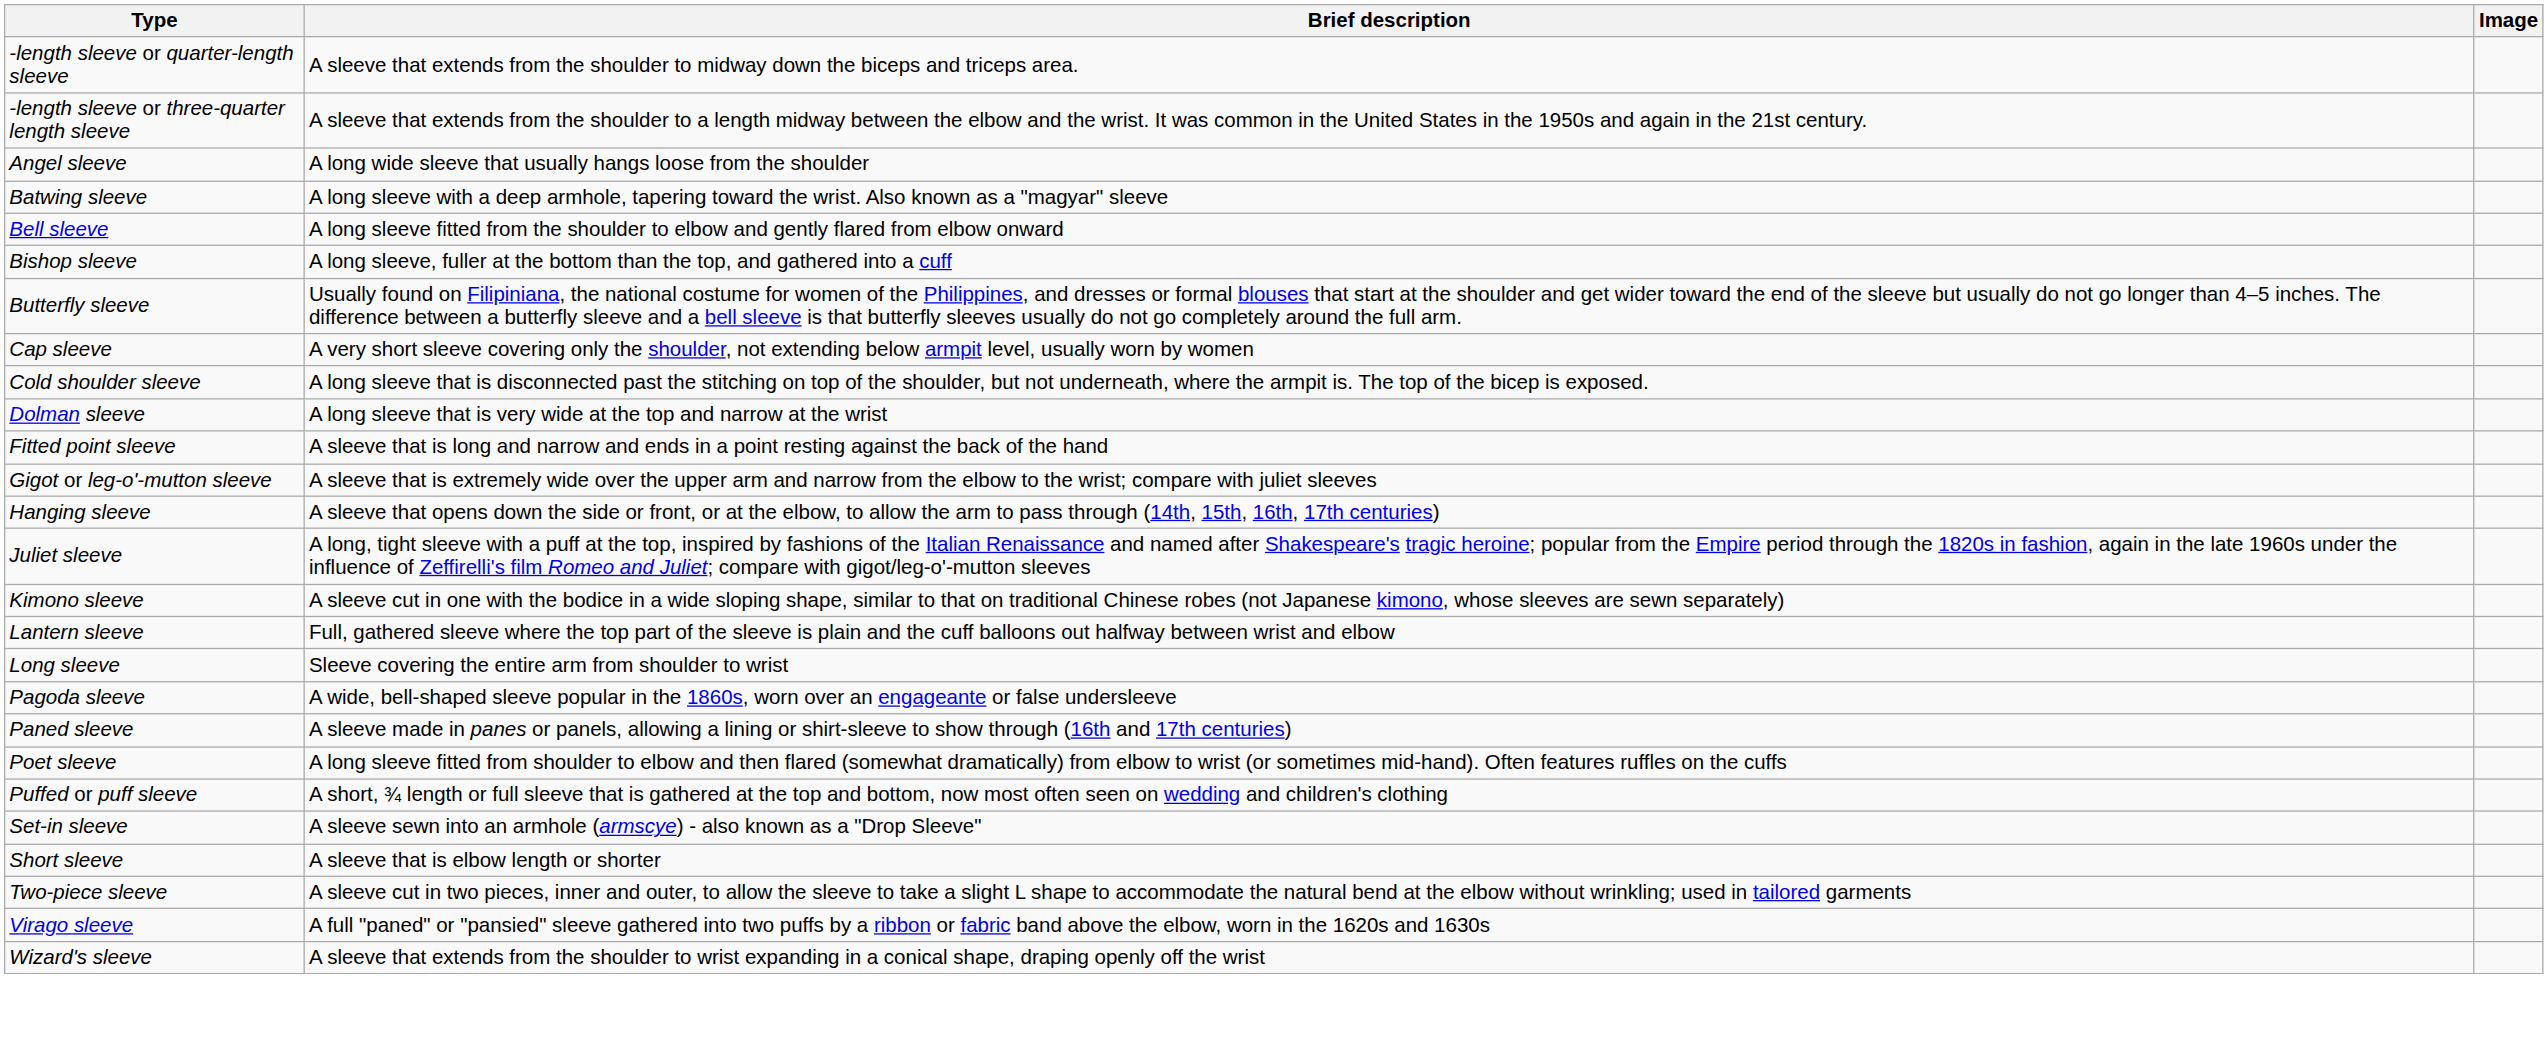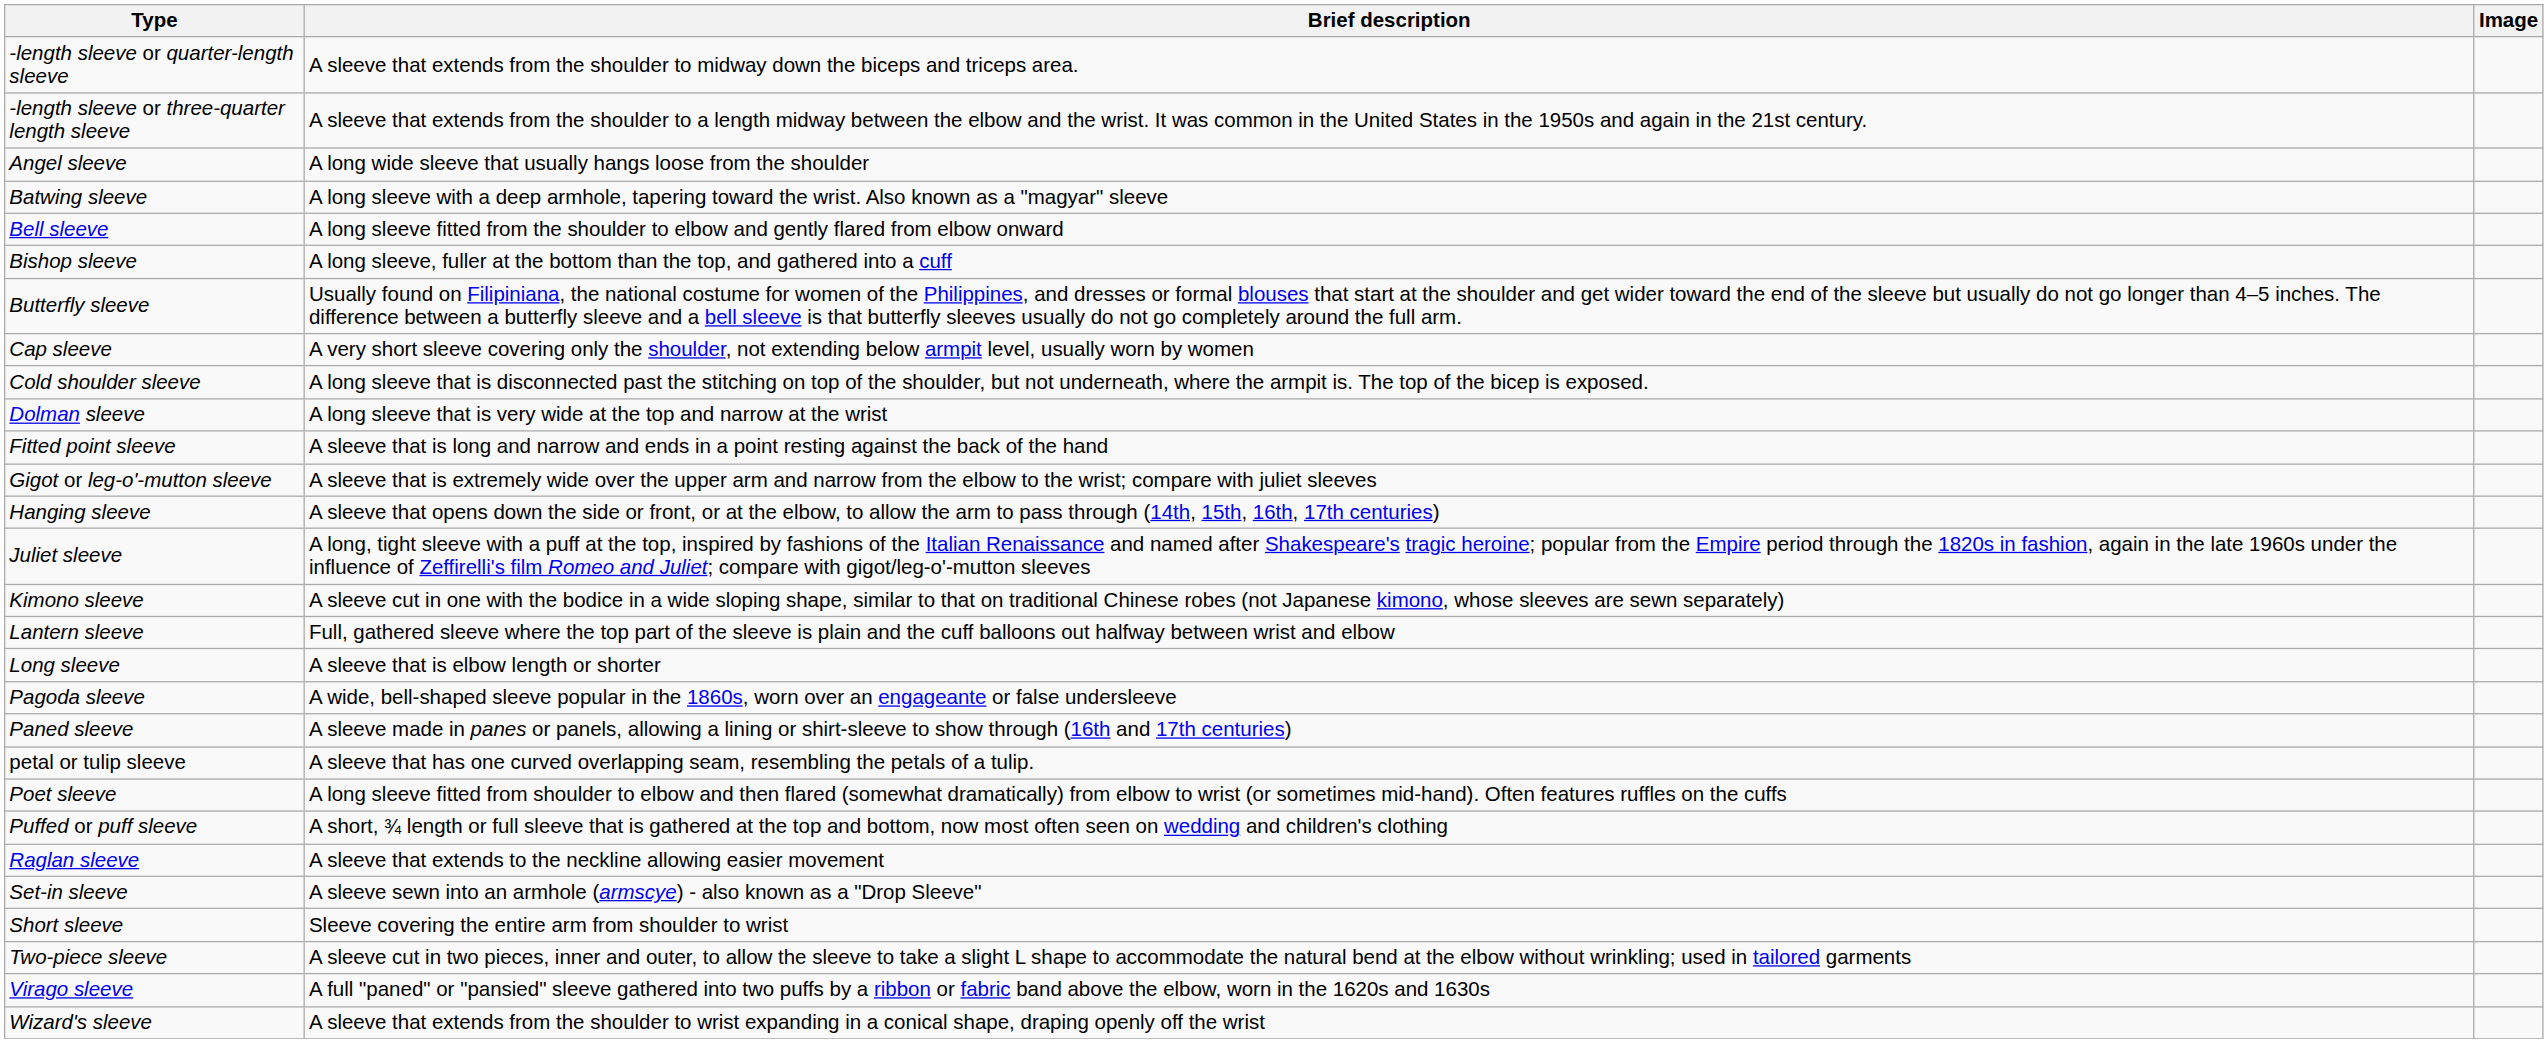Long sleeve | Brief description: Sleeve covering the entire arm from shoulder to wrist -> A sleeve that is elbow length or shorter
+ row: petal or tulip sleeve | A sleeve that has one curved overlapping seam, resembling the petals of a tulip.
+ row: Raglan sleeve | A sleeve that extends to the neckline allowing easier movement
Short sleeve | Brief description: A sleeve that is elbow length or shorter -> Sleeve covering the entire arm from shoulder to wrist
